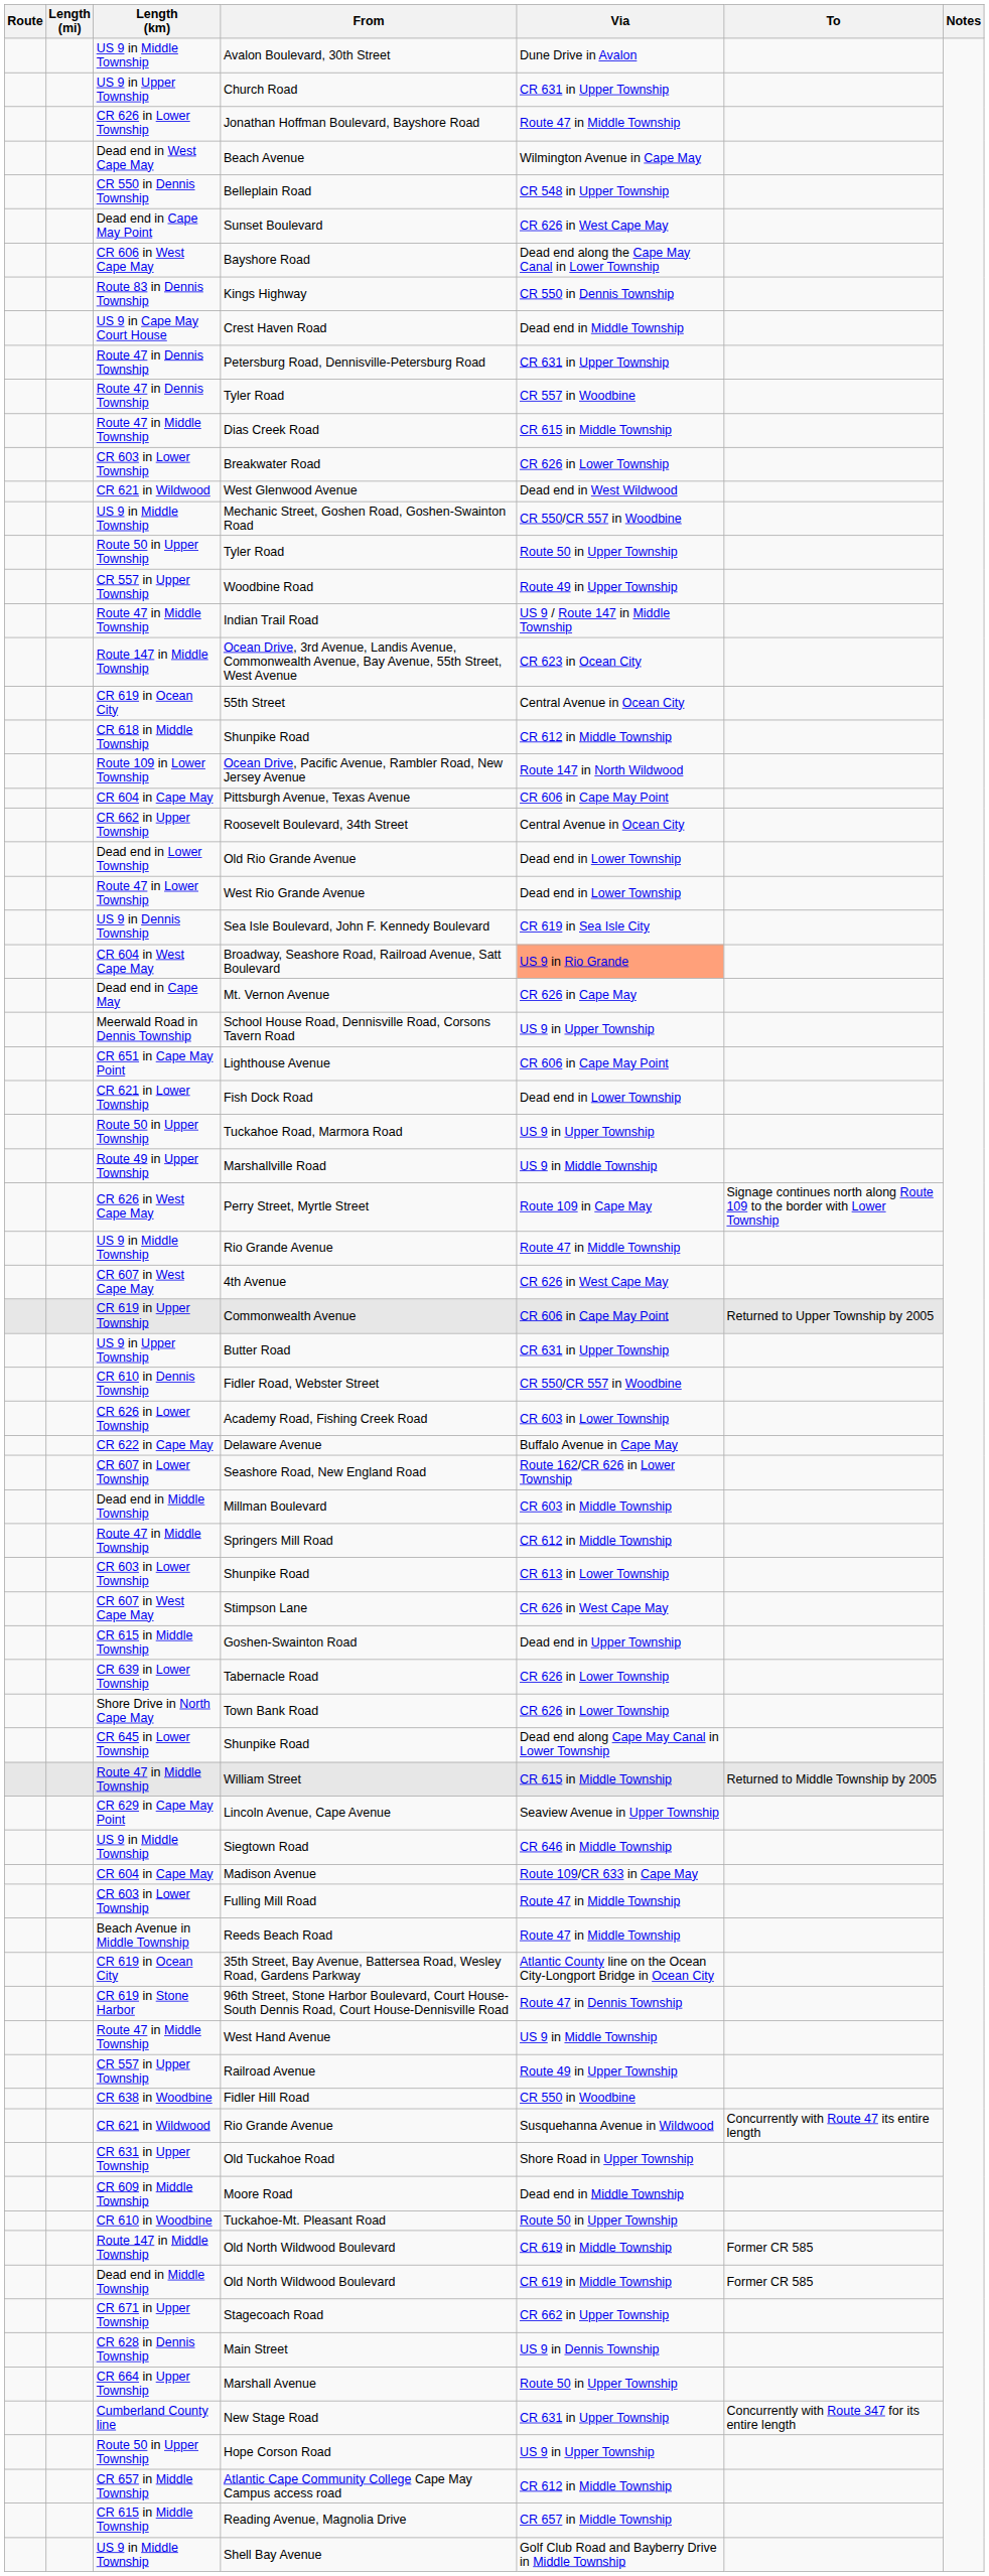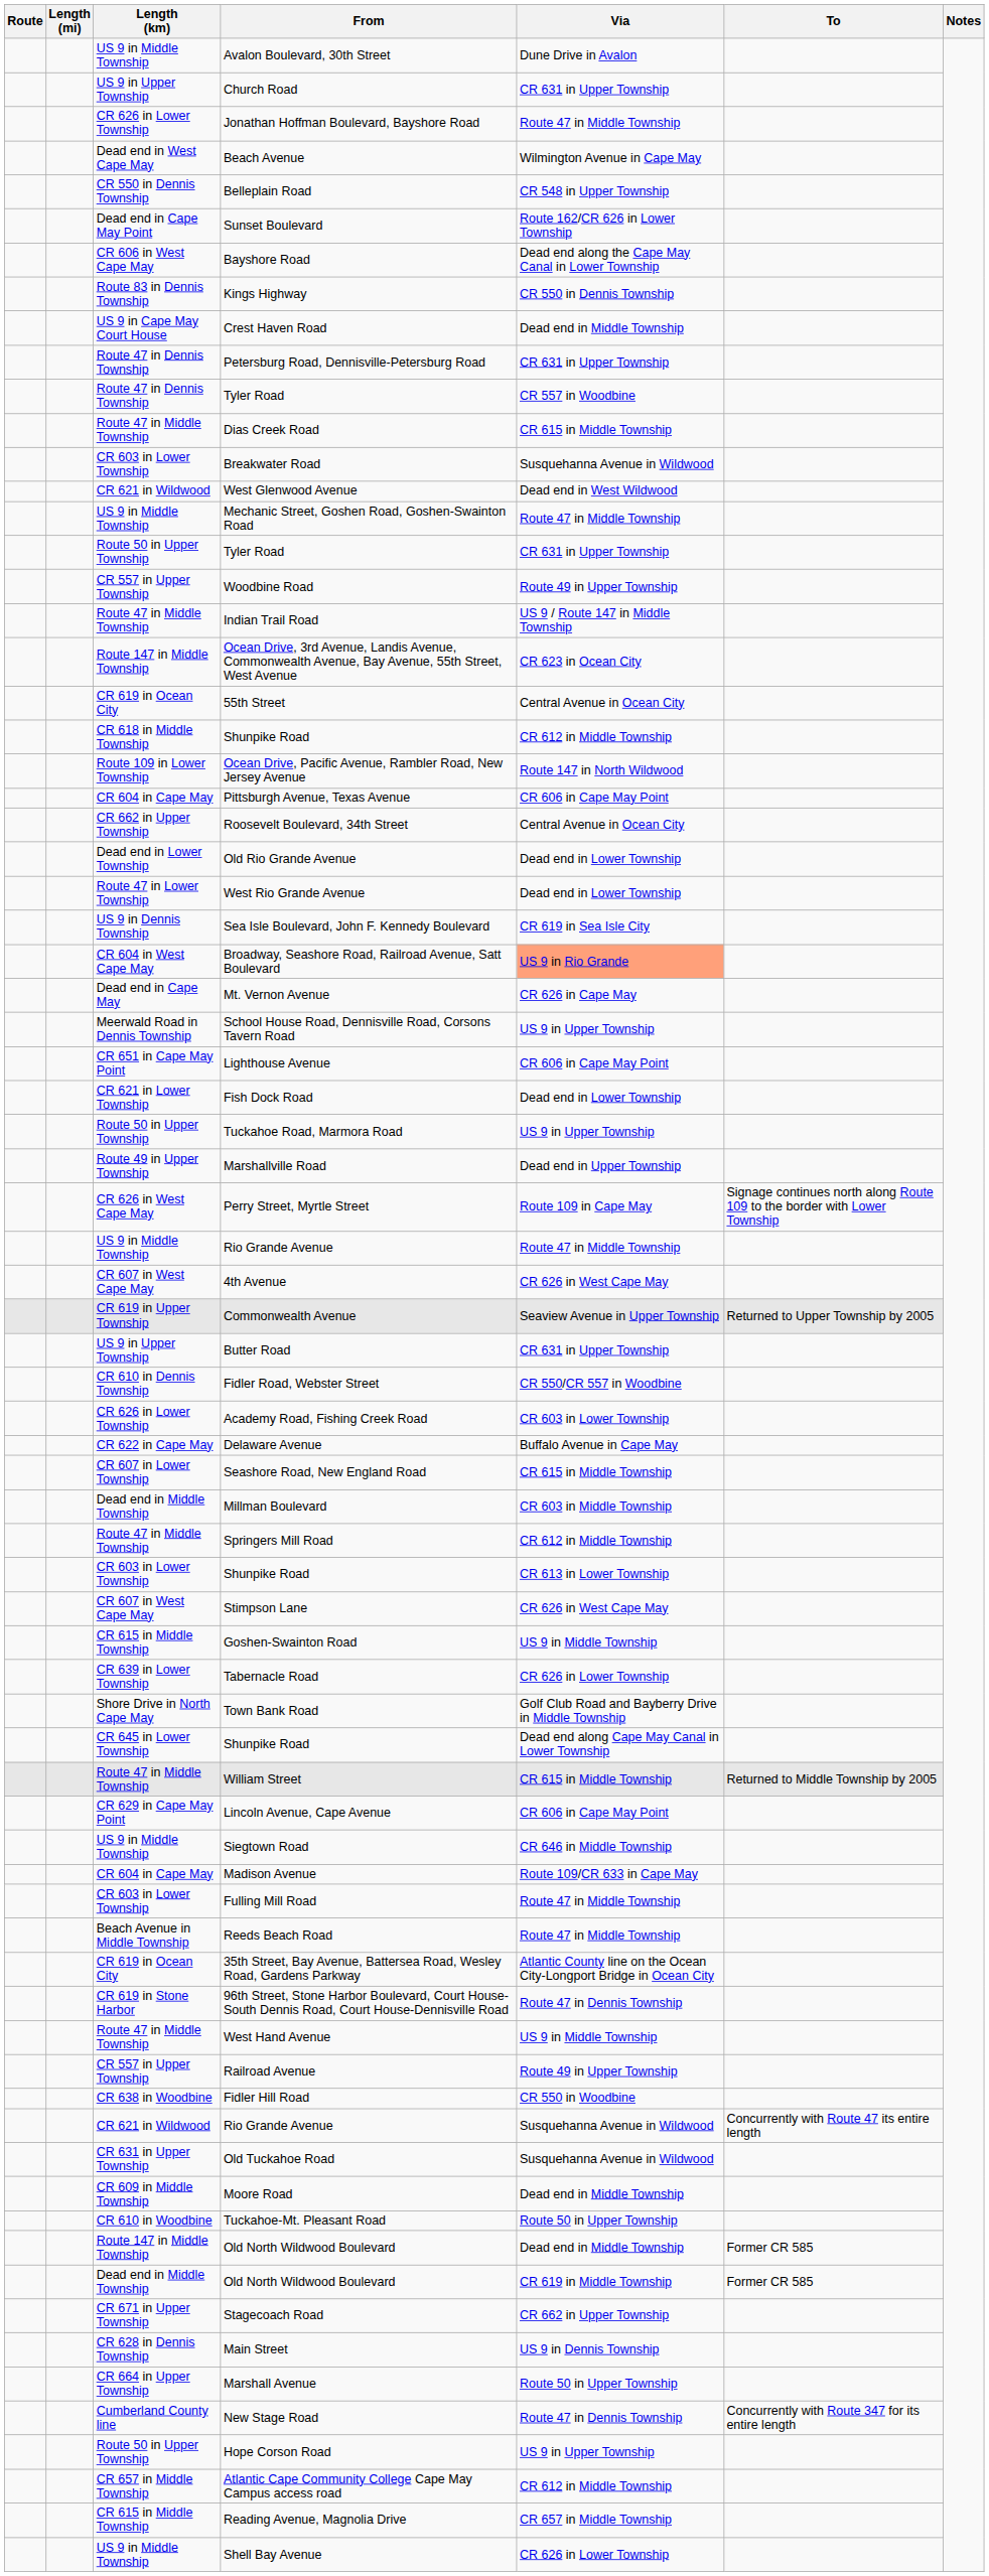Sunset Boulevard | Via: CR 626 in West Cape May -> Route 162/CR 626 in Lower Township
Breakwater Road | Via: CR 626 in Lower Township -> Susquehanna Avenue in Wildwood
Mechanic Street, Goshen Road, Goshen-Swainton Road | Via: CR 550/CR 557 in Woodbine -> Route 47 in Middle Township
Route 50 in Upper Township / Tyler Road | Via: Route 50 in Upper Township -> CR 631 in Upper Township
Marshallville Road | Via: US 9 in Middle Township -> Dead end in Upper Township
Commonwealth Avenue | Via: CR 606 in Cape May Point -> Seaview Avenue in Upper Township
Seashore Road, New England Road | Via: Route 162/CR 626 in Lower Township -> CR 615 in Middle Township
Goshen-Swainton Road | Via: Dead end in Upper Township -> US 9 in Middle Township
Town Bank Road | Via: CR 626 in Lower Township -> Golf Club Road and Bayberry Drive in Middle Township
Lincoln Avenue, Cape Avenue | Via: Seaview Avenue in Upper Township -> CR 606 in Cape May Point
Old Tuckahoe Road | Via: Shore Road in Upper Township -> Susquehanna Avenue in Wildwood
Route 147 in Middle Township / Old North Wildwood Boulevard | Via: CR 619 in Middle Township -> Dead end in Middle Township
New Stage Road | Via: CR 631 in Upper Township -> Route 47 in Dennis Township
Shell Bay Avenue | Via: Golf Club Road and Bayberry Drive in Middle Township -> CR 626 in Lower Township
